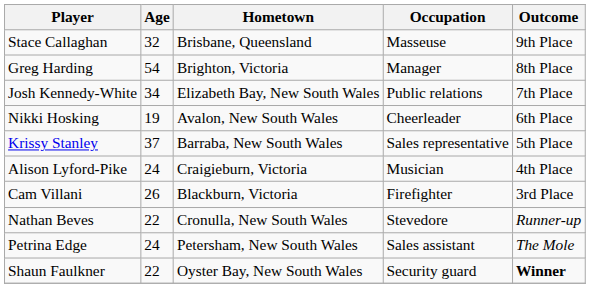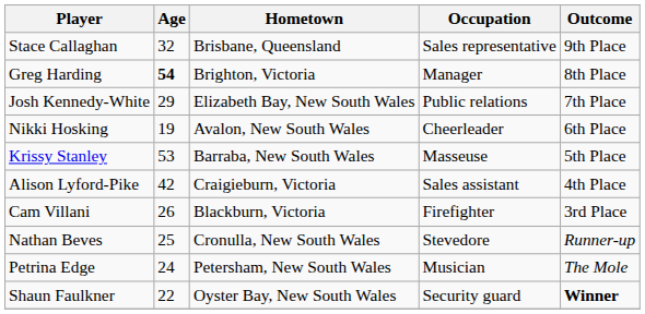Stace Callaghan | Occupation: Masseuse -> Sales representative
Greg Harding | Age: normal -> bold
Josh Kennedy-White | Age: 34 -> 29
Krissy Stanley | Age: 37 -> 53
Krissy Stanley | Occupation: Sales representative -> Masseuse
Alison Lyford-Pike | Age: 24 -> 42
Alison Lyford-Pike | Occupation: Musician -> Sales assistant
Nathan Beves | Age: 22 -> 25
Petrina Edge | Occupation: Sales assistant -> Musician
